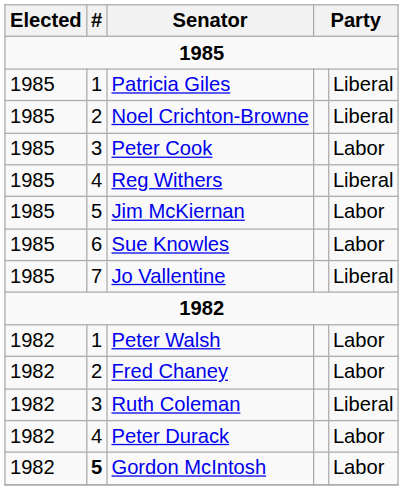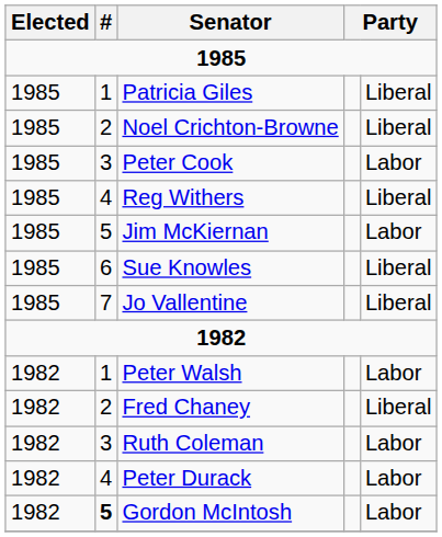Sue Knowles | column 5: Labor -> Liberal
Fred Chaney | column 5: Labor -> Liberal
Ruth Coleman | column 5: Liberal -> Labor
